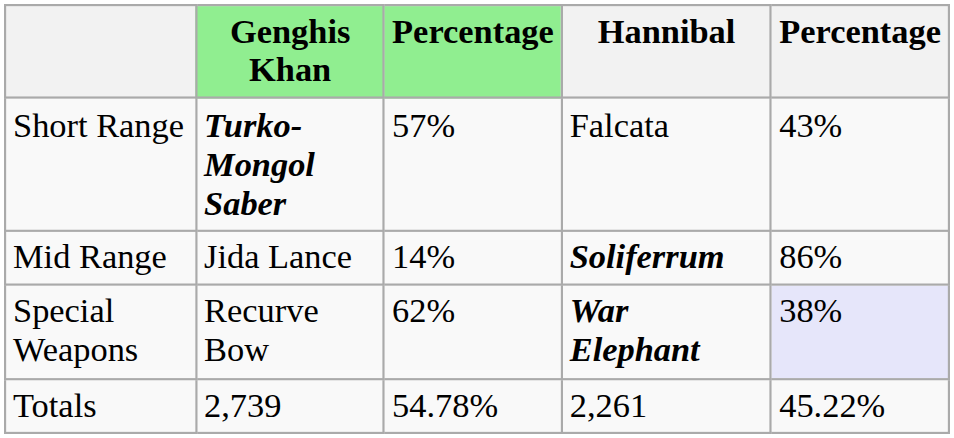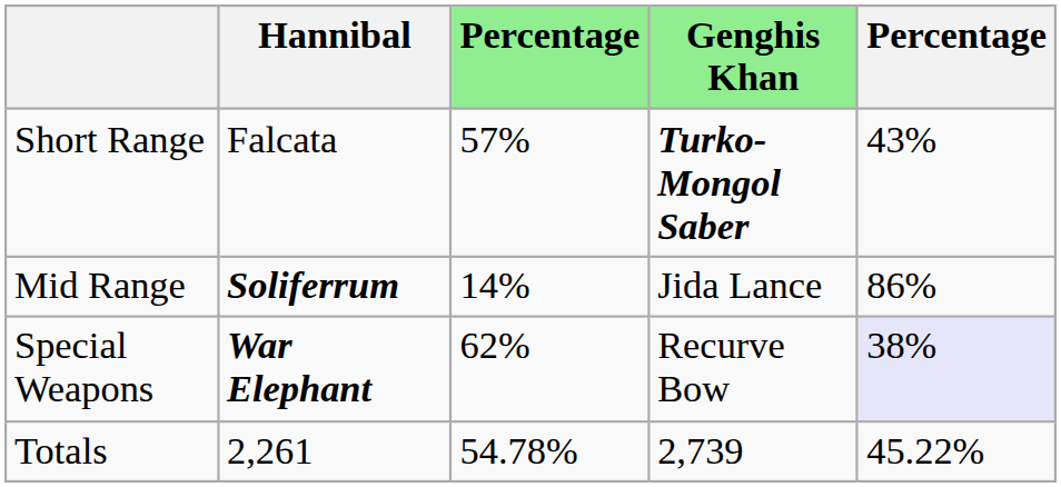columns swapped: Genghis Khan <-> Hannibal
